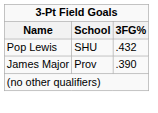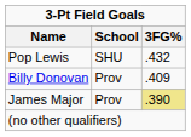+ row: Billy Donovan | Prov | .409
James Major | 3FG%: no background -> khaki background
